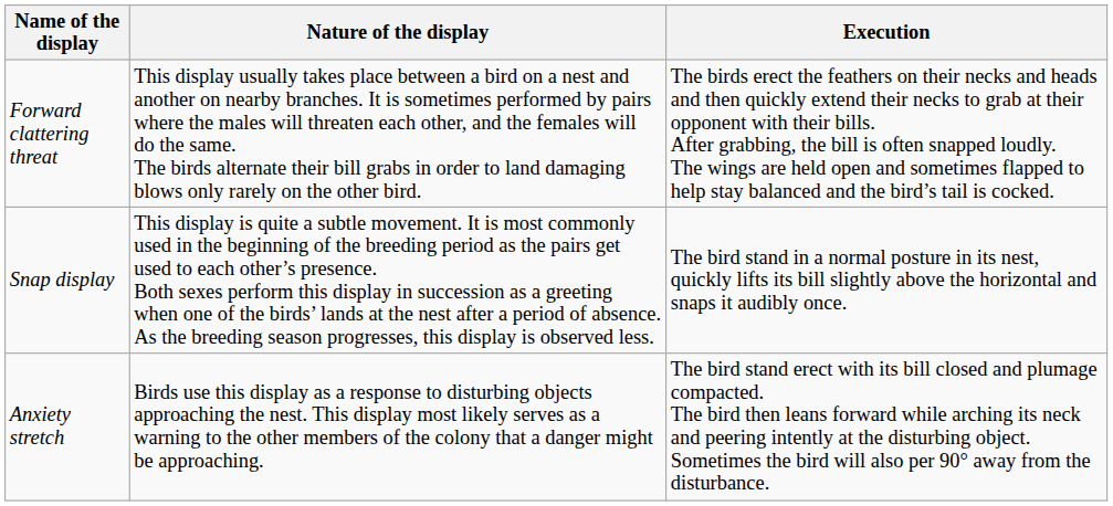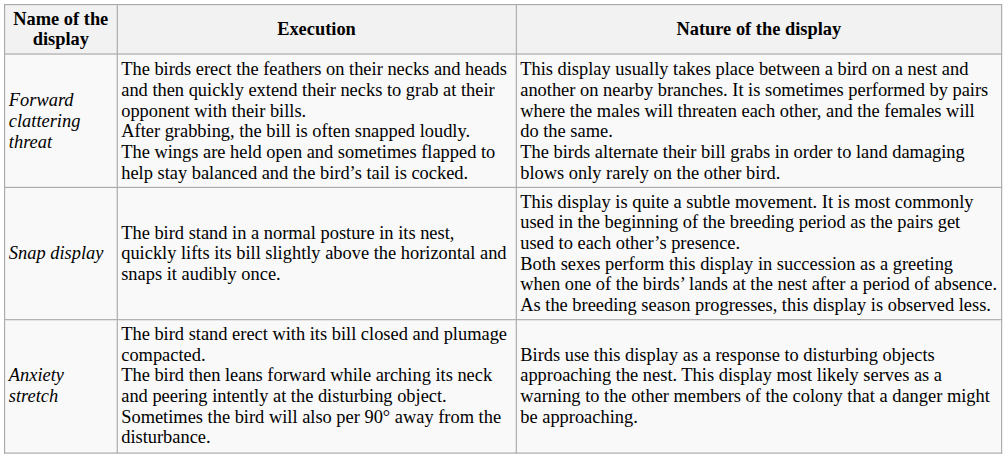columns swapped: Nature of the display <-> Execution
